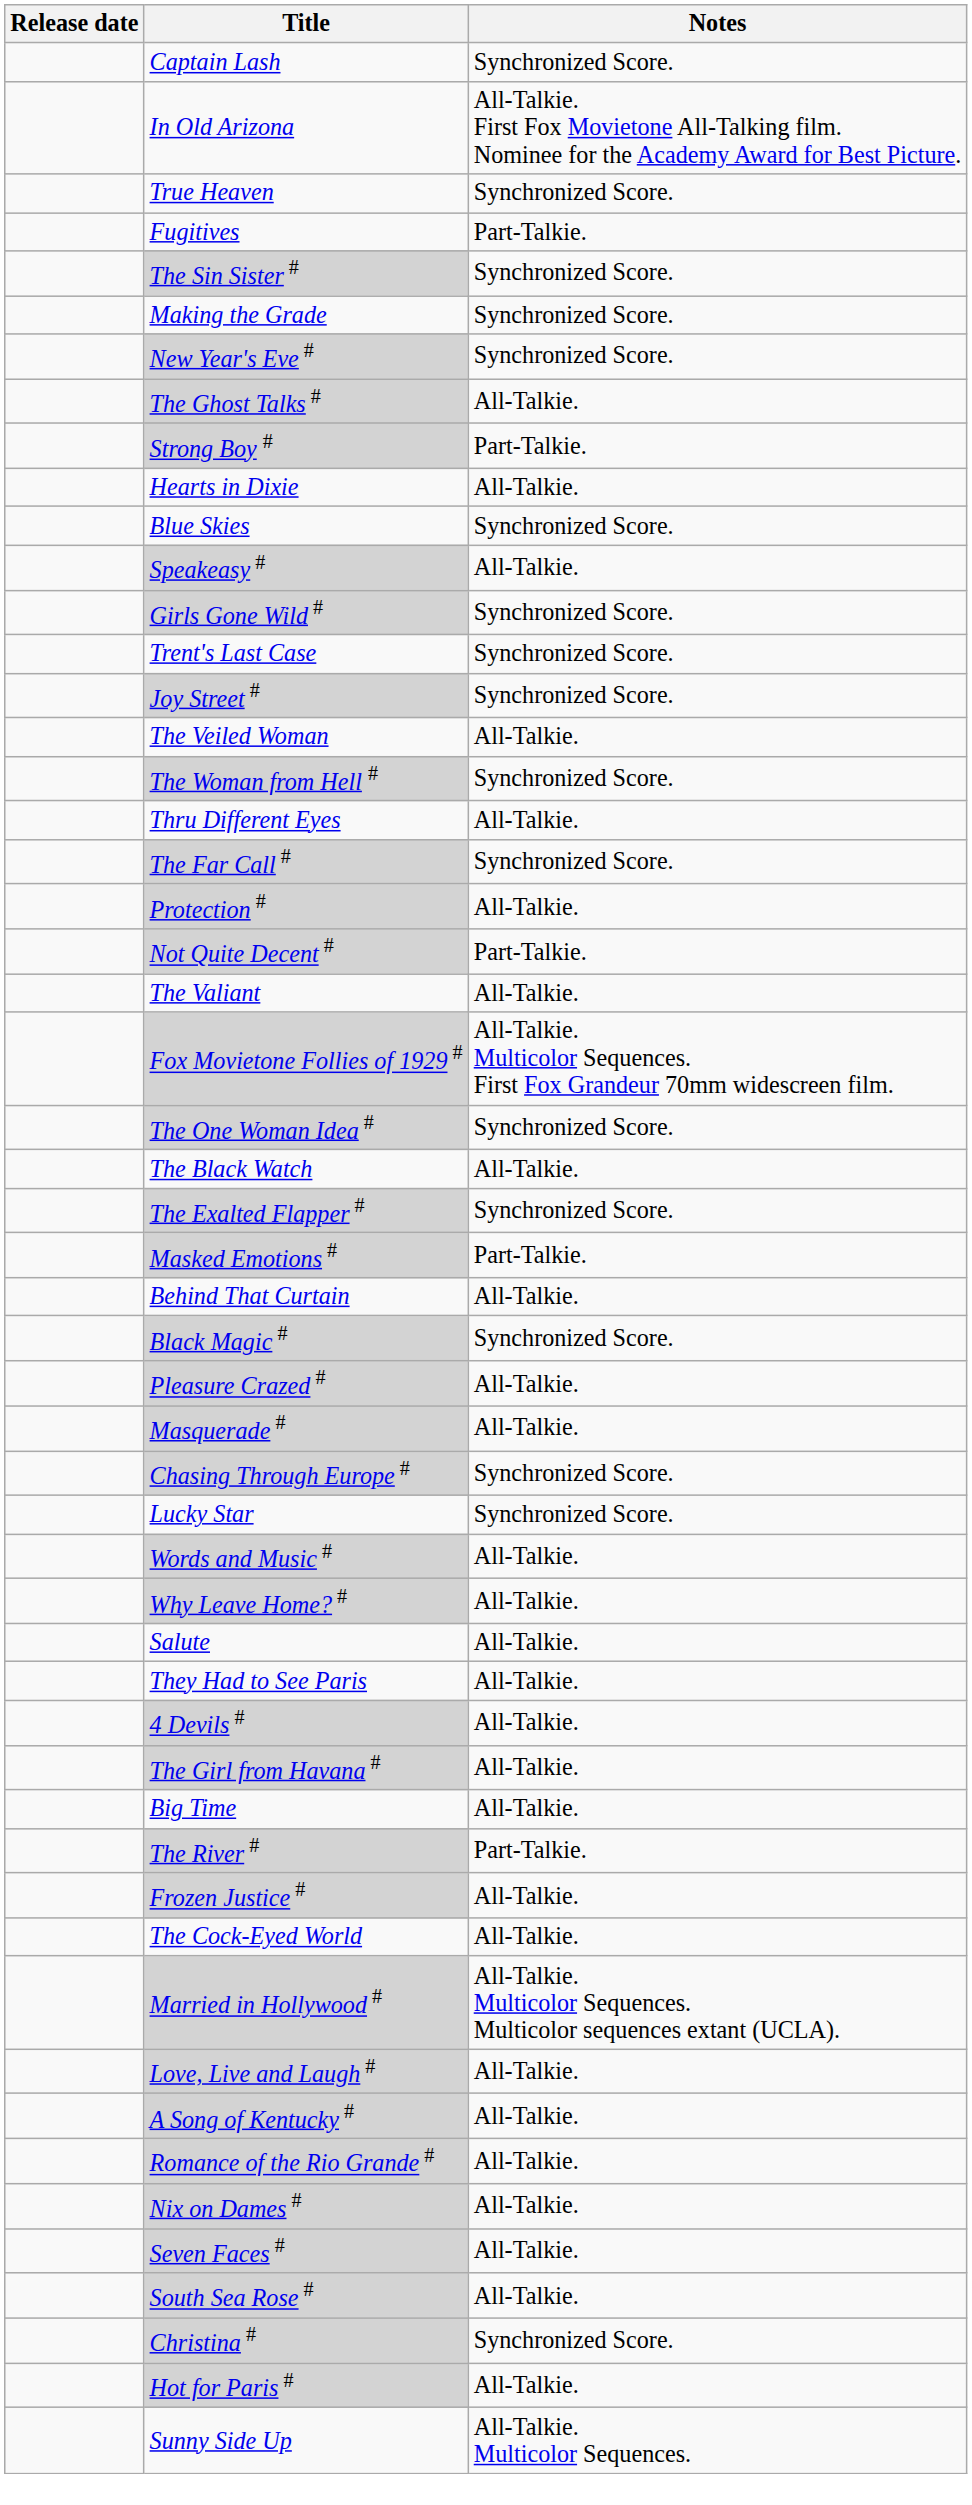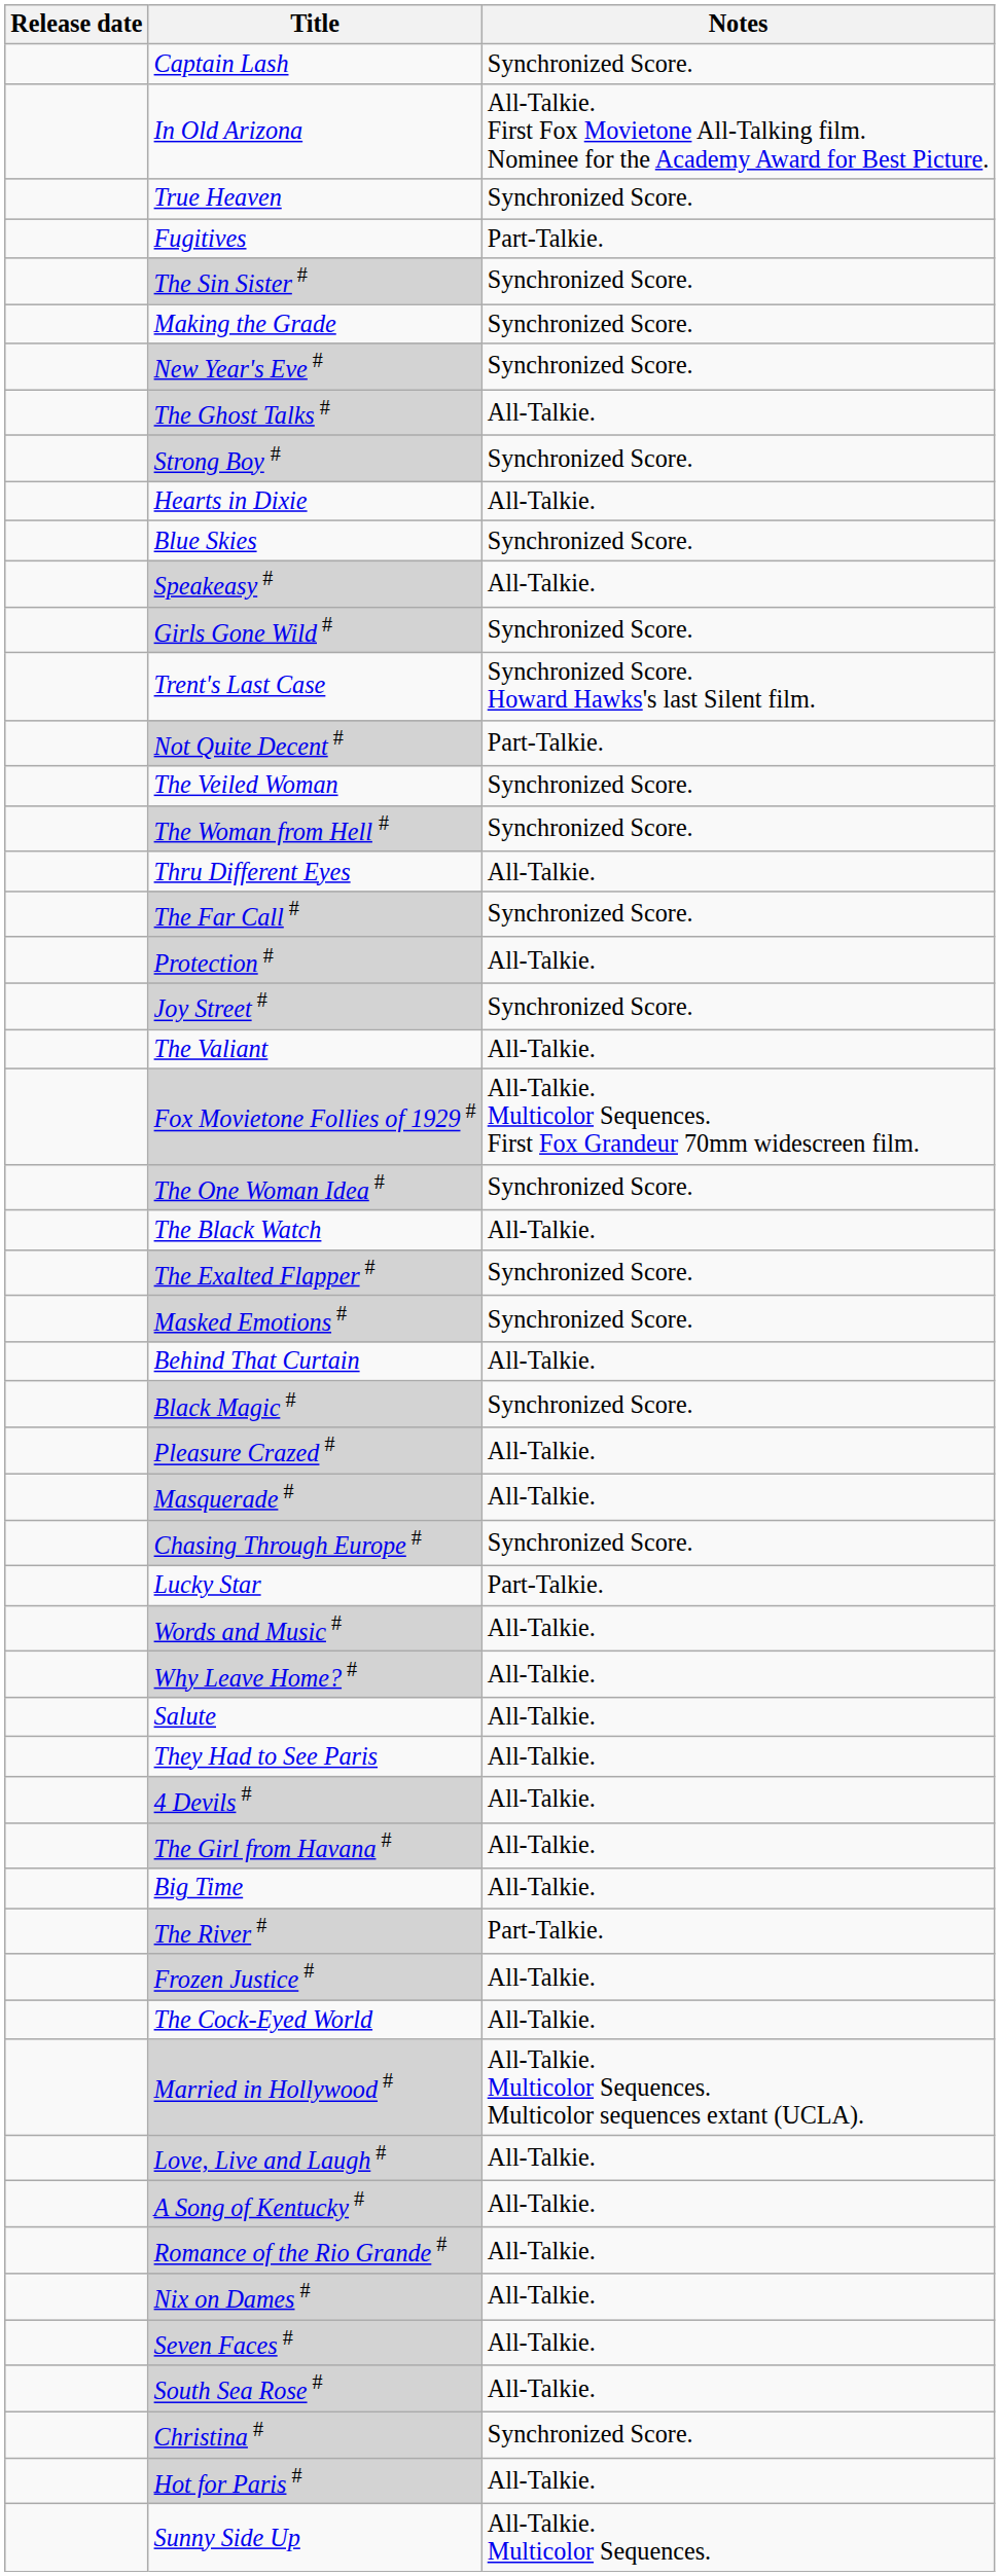Strong Boy # | Notes: Part-Talkie. -> Synchronized Score.
Trent's Last Case | Notes: Synchronized Score. -> Synchronized Score. Howard Hawks's last Silent film.
rows swapped: Not Quite Decent # <-> Joy Street #
The Veiled Woman | Notes: All-Talkie. -> Synchronized Score.
Masked Emotions # | Notes: Part-Talkie. -> Synchronized Score.
Lucky Star | Notes: Synchronized Score. -> Part-Talkie.
